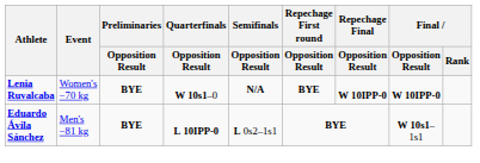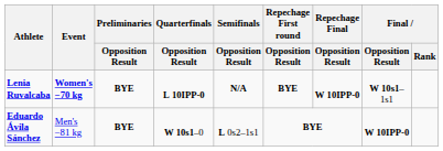Lenia Ruvalcaba | Event: normal -> bold
Lenia Ruvalcaba | Quarterfinals / Opposition Result: W 10s1–0 -> L 10IPP-0
Lenia Ruvalcaba | Final / Opposition Result: W 10IPP-0 -> W 10s1–1s1
Eduardo Ávila Sánchez | Quarterfinals / Opposition Result: L 10IPP-0 -> W 10s1–0
Eduardo Ávila Sánchez | Final / Opposition Result: W 10s1–1s1 -> W 10IPP-0
